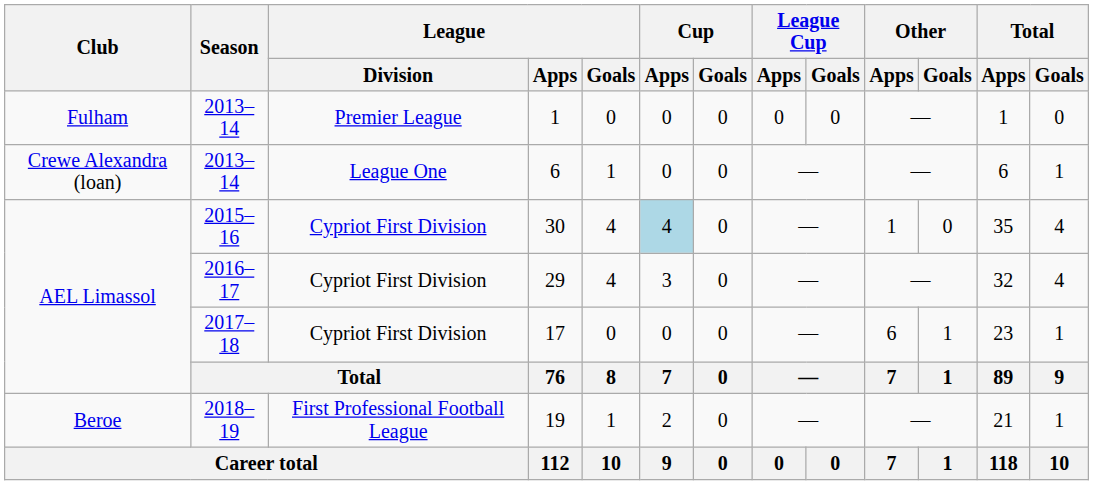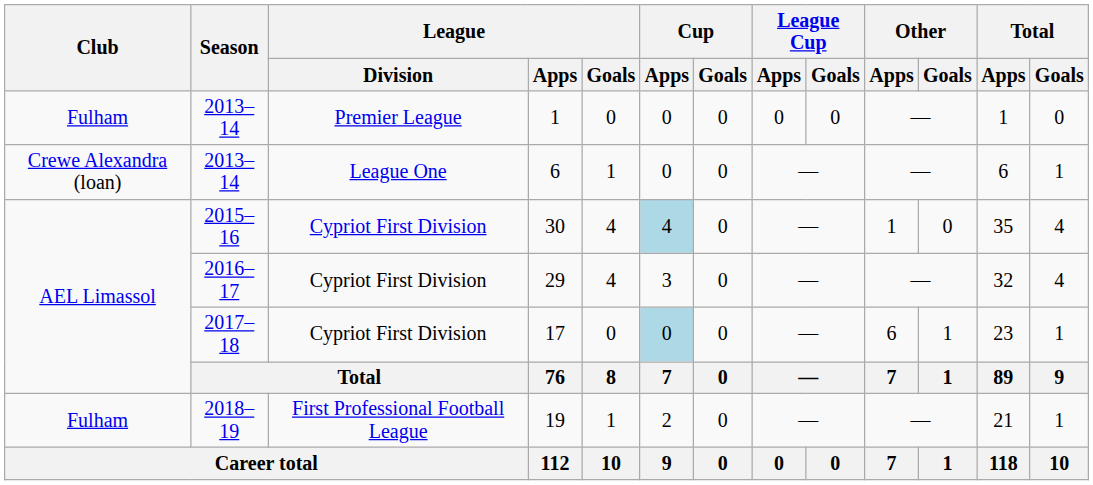17 | Cup / Apps: no background -> lightblue background
19 | Club: Beroe -> Fulham
